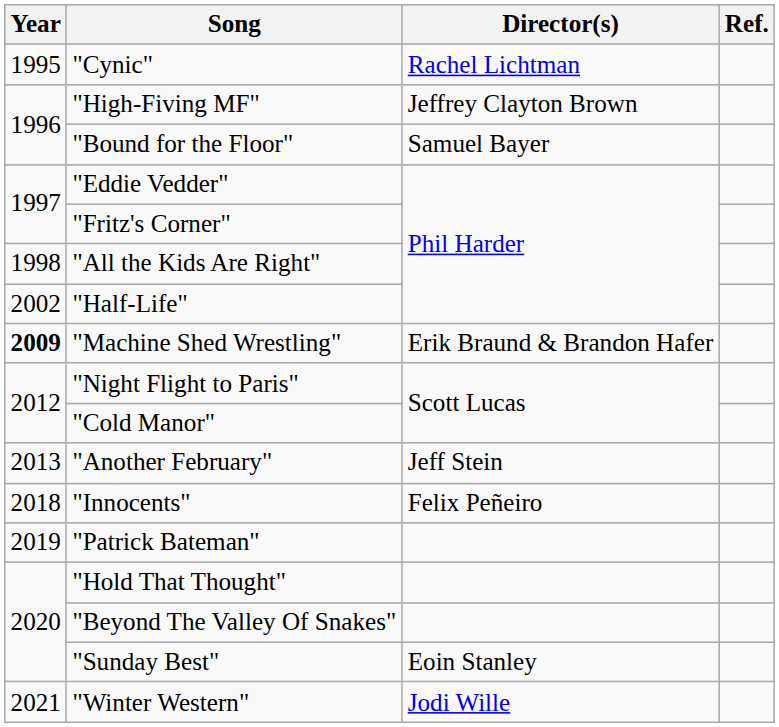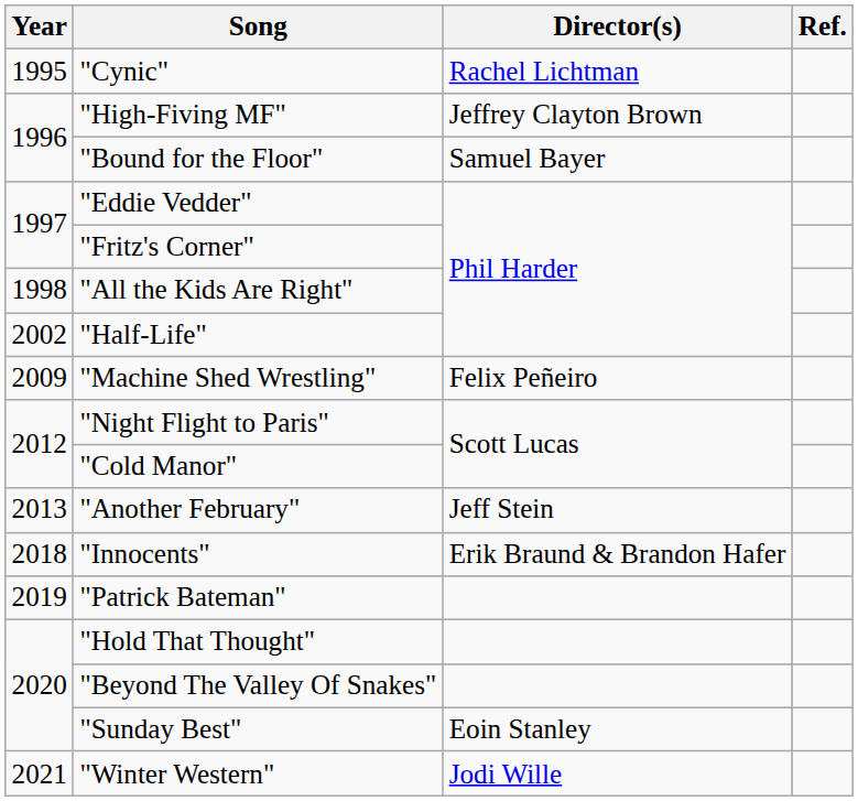"Machine Shed Wrestling" | Year: bold -> normal
"Machine Shed Wrestling" | Director(s): Erik Braund & Brandon Hafer -> Felix Peñeiro
"Innocents" | Director(s): Felix Peñeiro -> Erik Braund & Brandon Hafer
